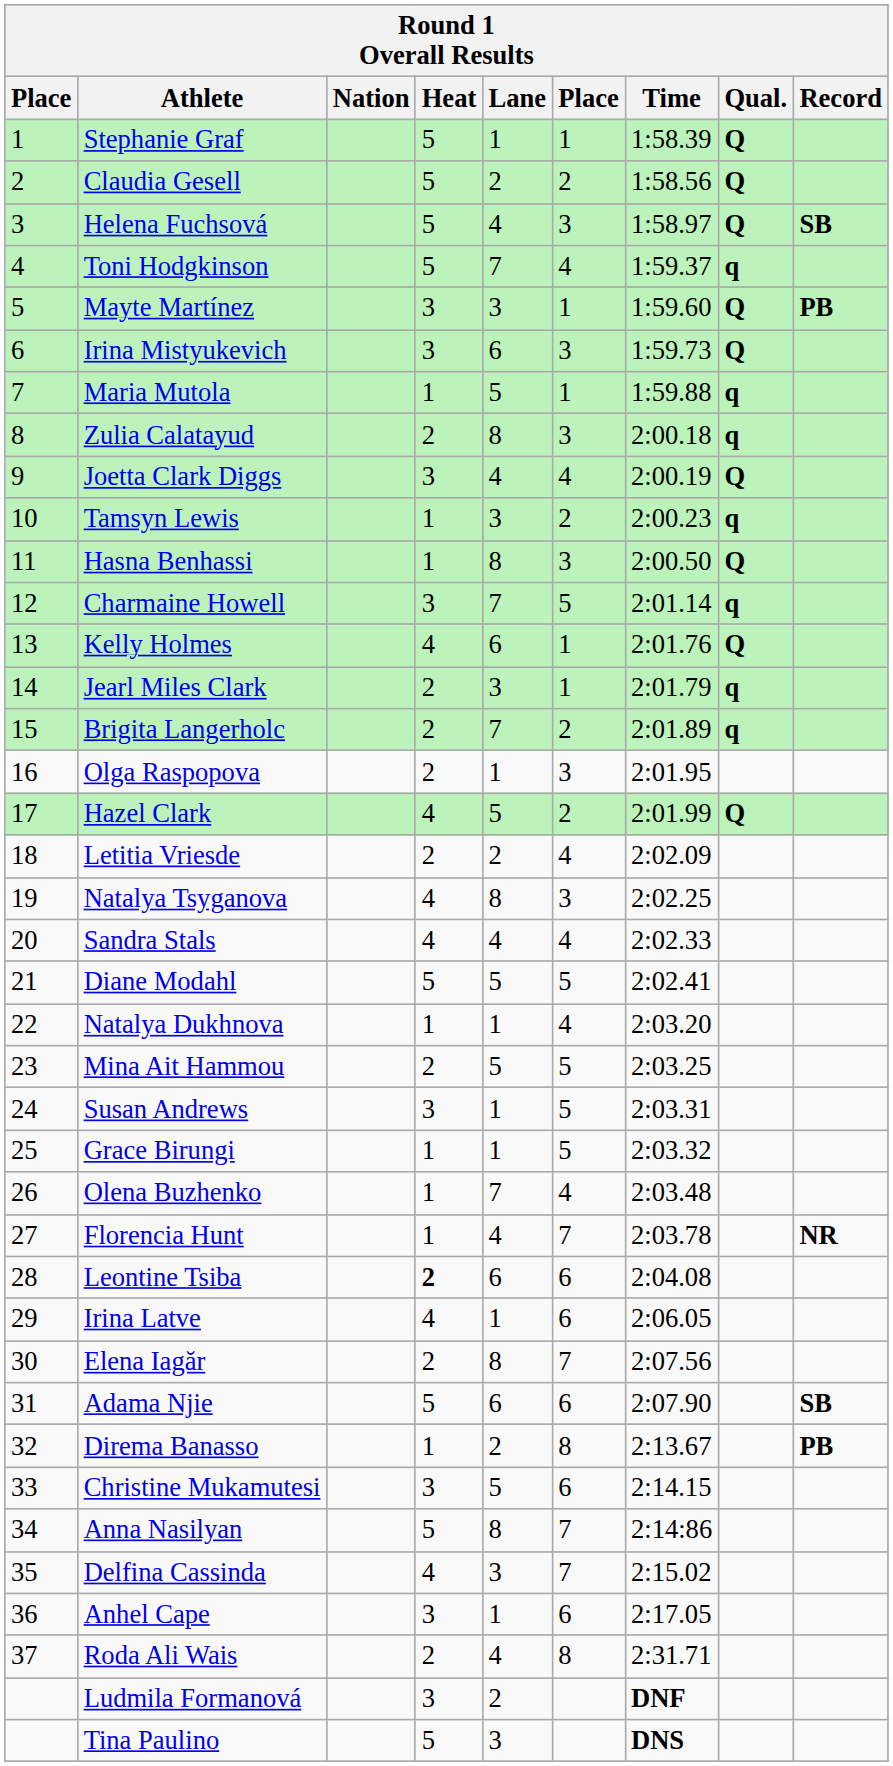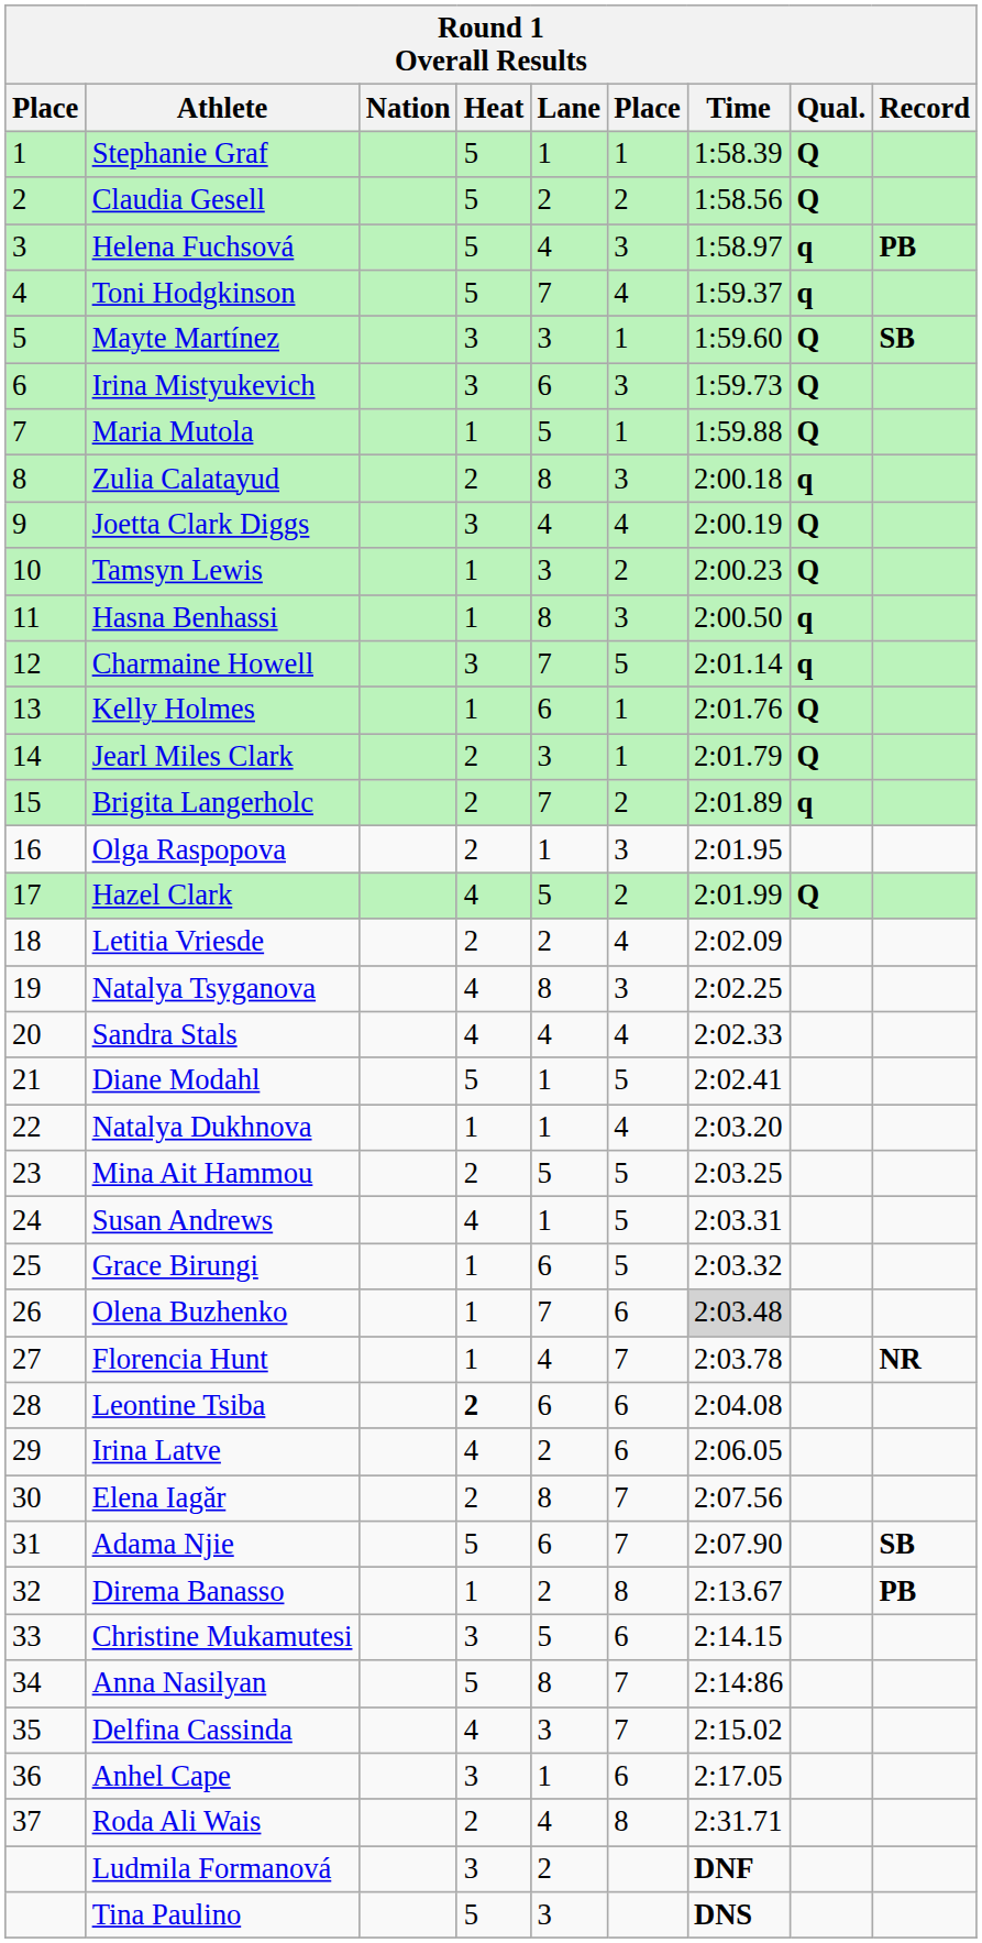Helena Fuchsová | Qual.: Q -> q
Helena Fuchsová | Record: SB -> PB
Mayte Martínez | Record: PB -> SB
Maria Mutola | Qual.: q -> Q
Tamsyn Lewis | Qual.: q -> Q
Hasna Benhassi | Qual.: Q -> q
Kelly Holmes | Heat: 4 -> 1
Jearl Miles Clark | Qual.: q -> Q
Diane Modahl | Lane: 5 -> 1
Susan Andrews | Heat: 3 -> 4
Grace Birungi | Lane: 1 -> 6
Olena Buzhenko | column 6: 4 -> 6
Olena Buzhenko | Time: no background -> lightgrey background
Irina Latve | Lane: 1 -> 2
Adama Njie | column 6: 6 -> 7
